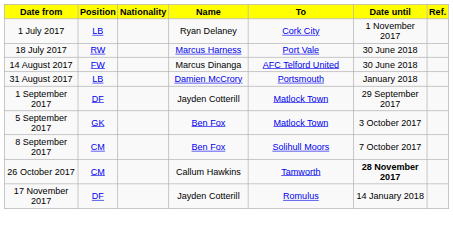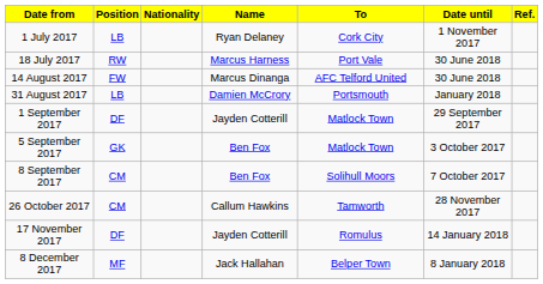26 October 2017 | Date until: bold -> normal
+ row: 8 December 2017 | MF | Jack Hallahan | Belper Town | 8 January 2018
